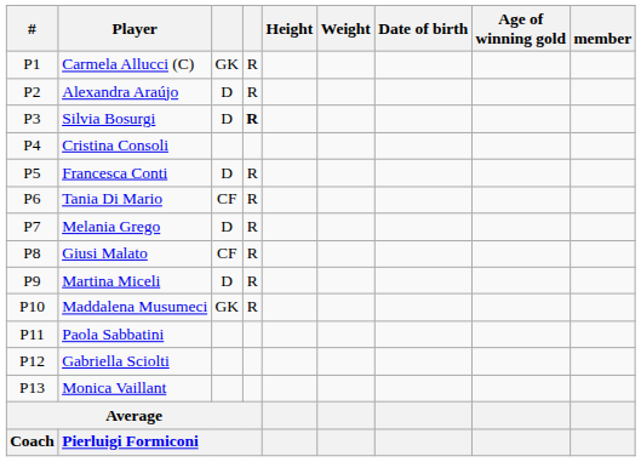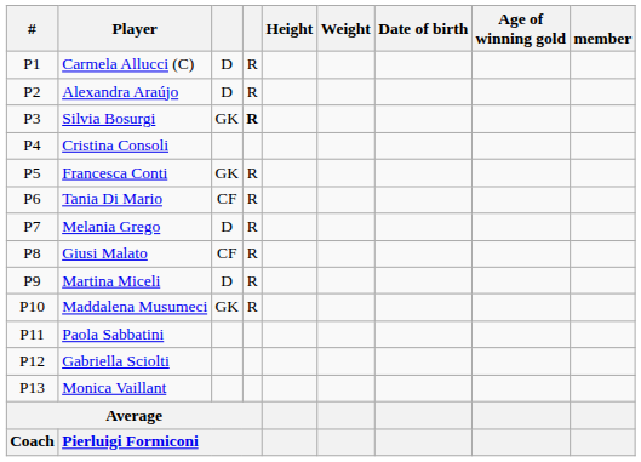Carmela Allucci (C) | column 3: GK -> D
Silvia Bosurgi | column 3: D -> GK
Francesca Conti | column 3: D -> GK
